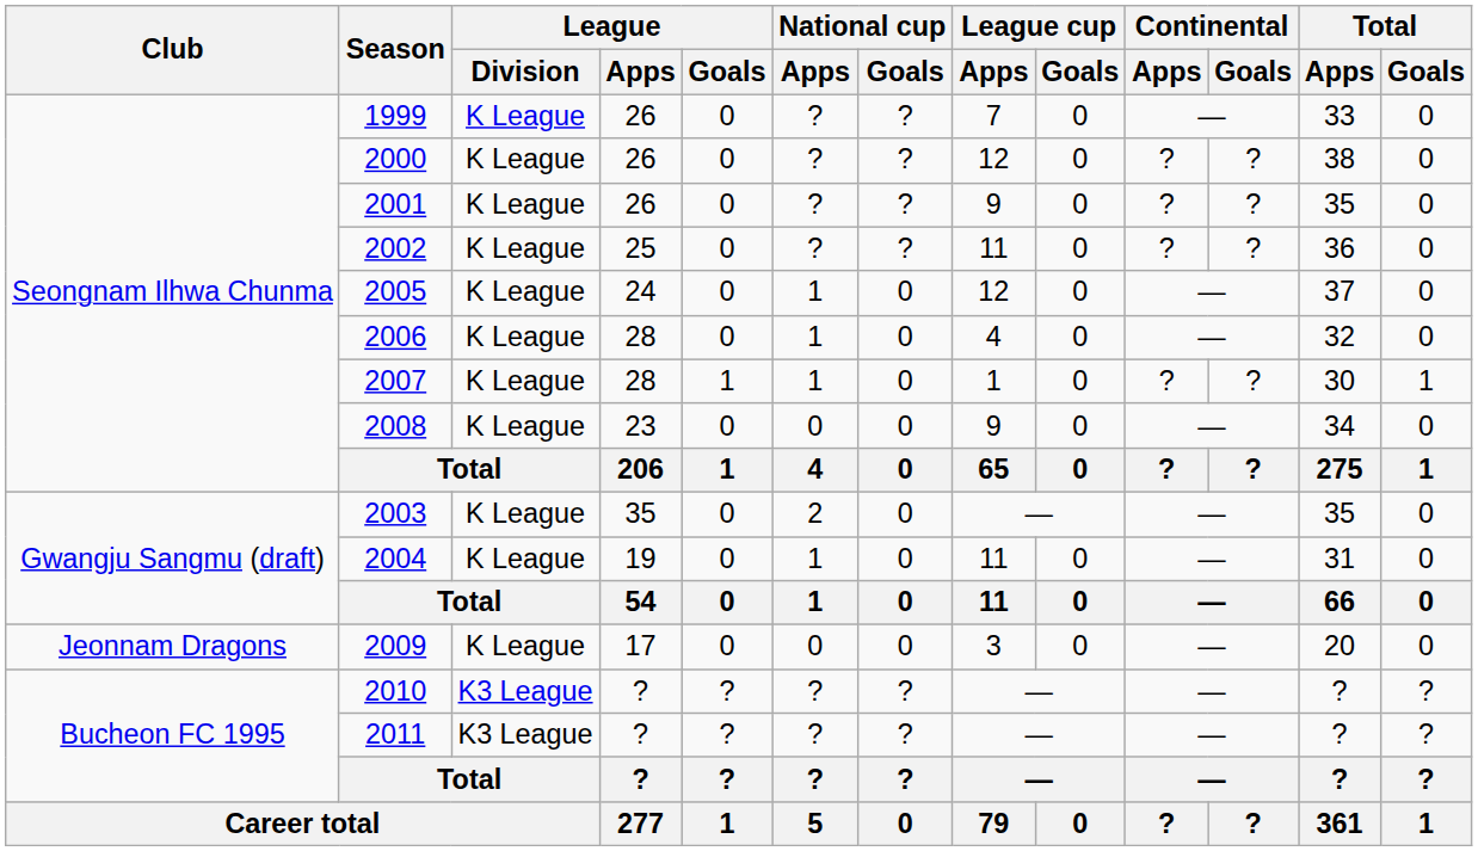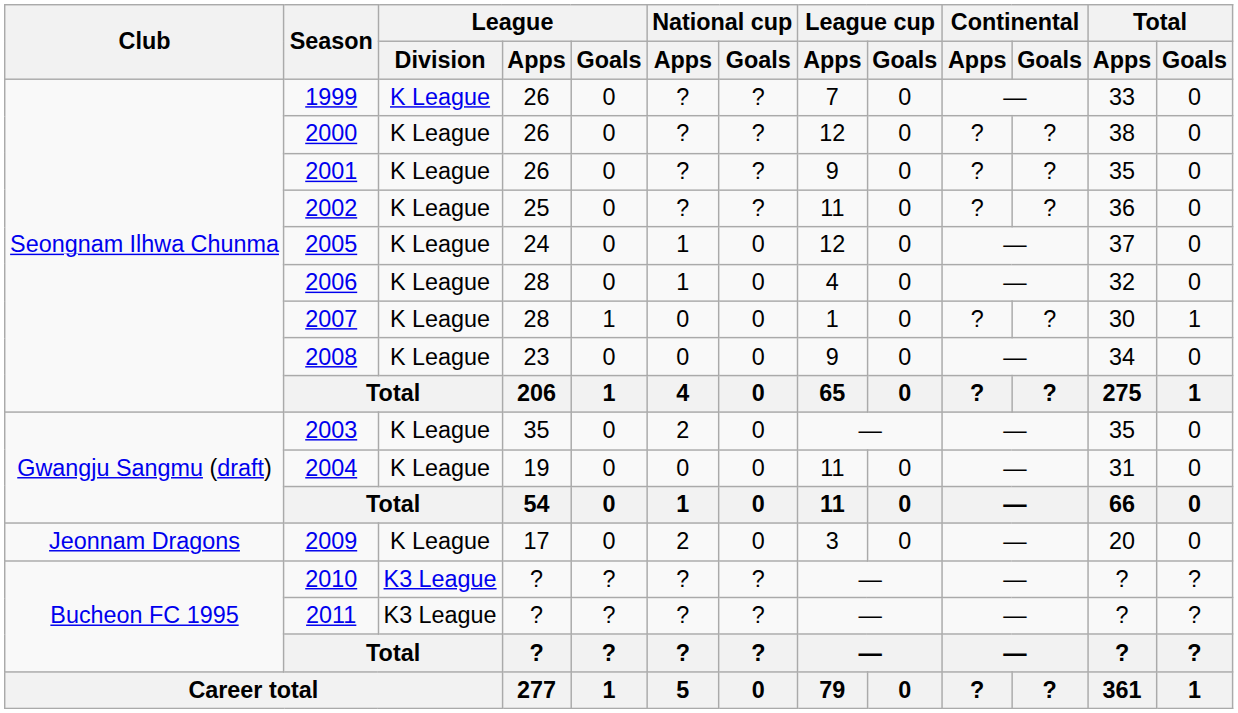2007 | National cup / Apps: 1 -> 0
2004 | National cup / Apps: 1 -> 0
2009 | National cup / Apps: 0 -> 2
